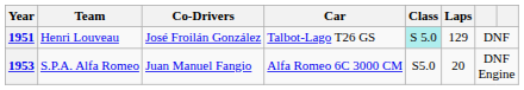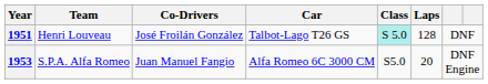1951 | Laps: 129 -> 128
